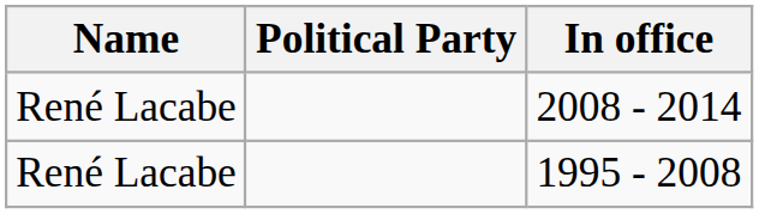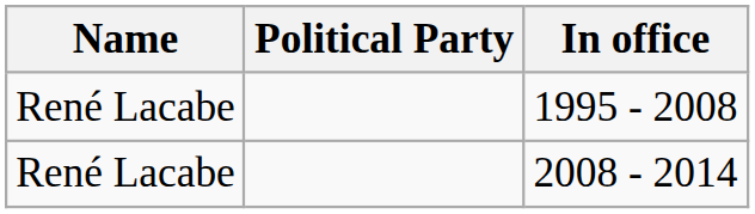rows swapped: 1995 - 2008 <-> 2008 - 2014
